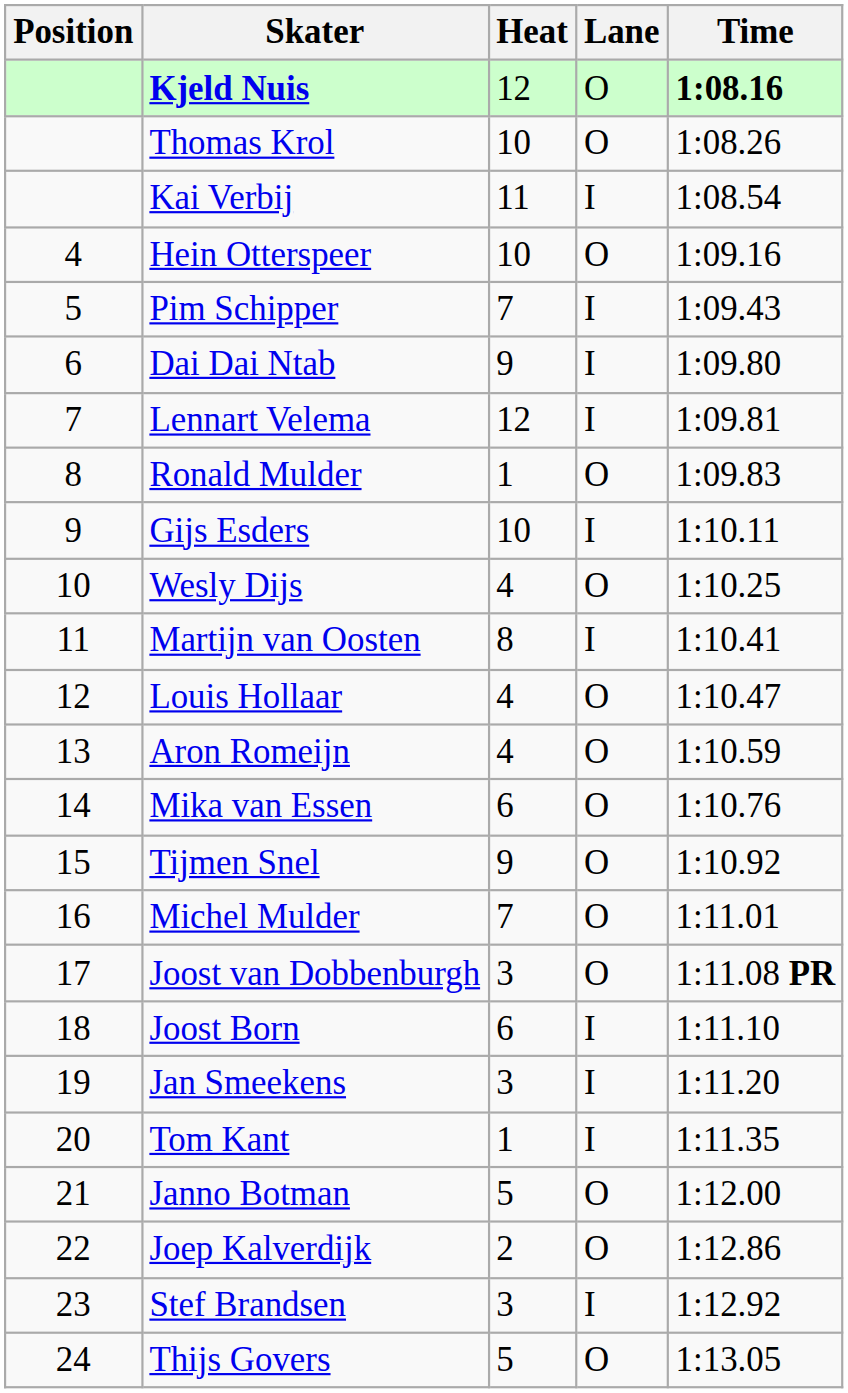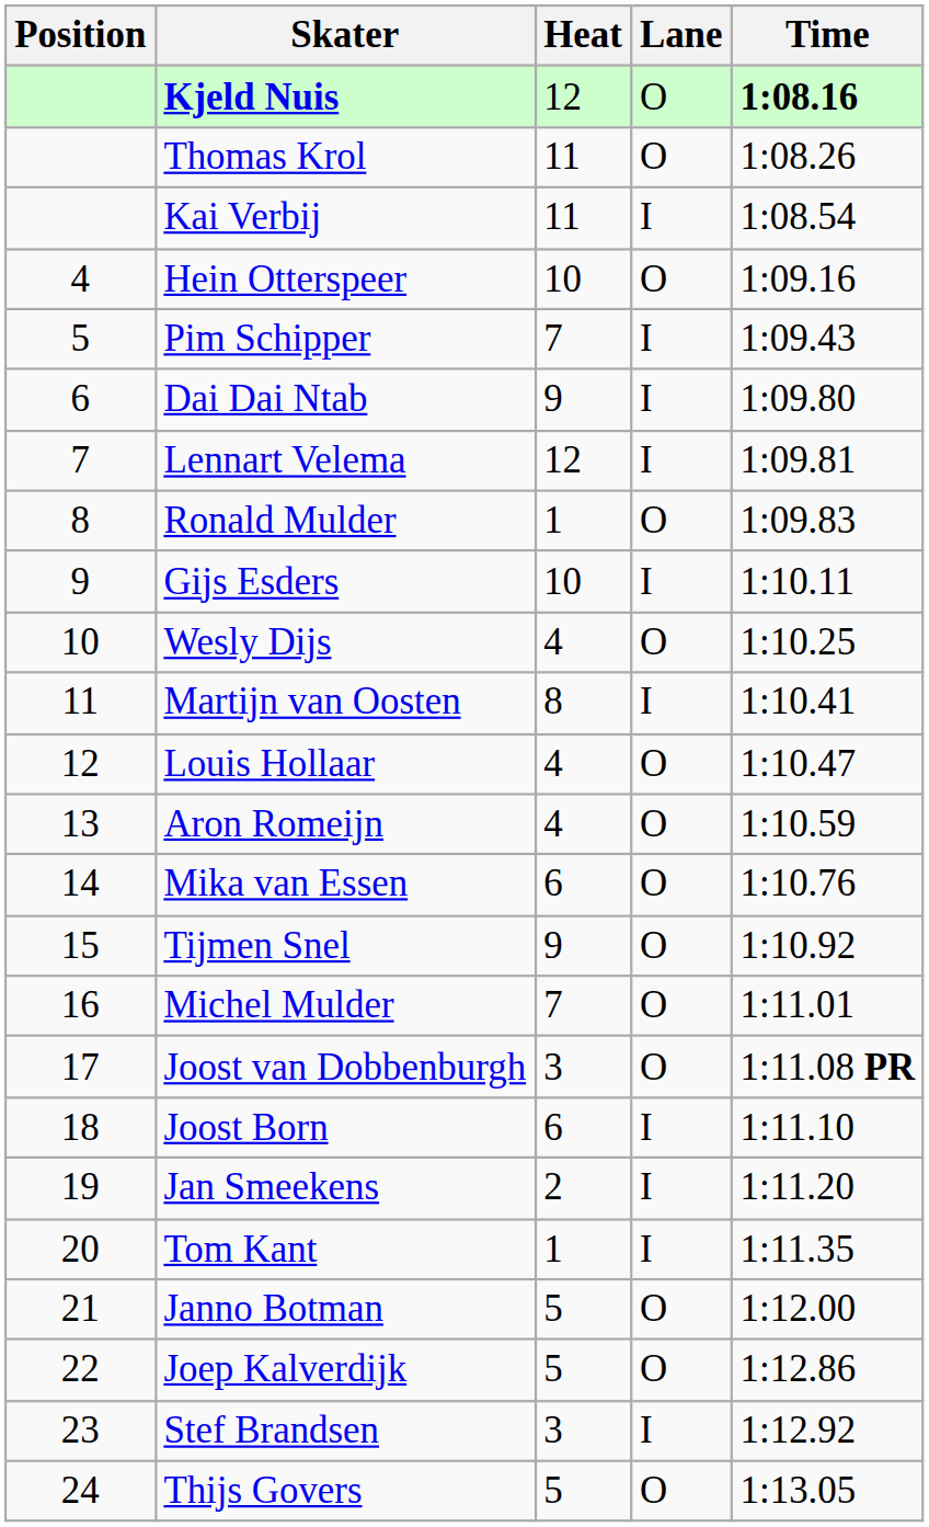Thomas Krol | Heat: 10 -> 11
Jan Smeekens | Heat: 3 -> 2
Joep Kalverdijk | Heat: 2 -> 5
